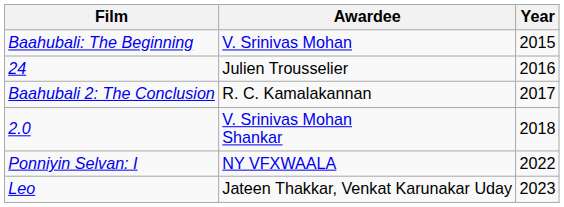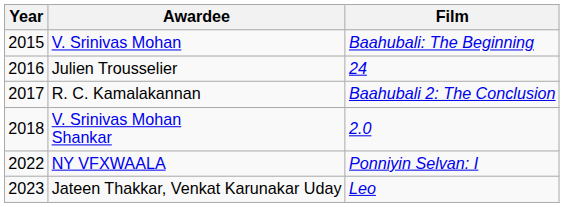columns swapped: Year <-> Film
